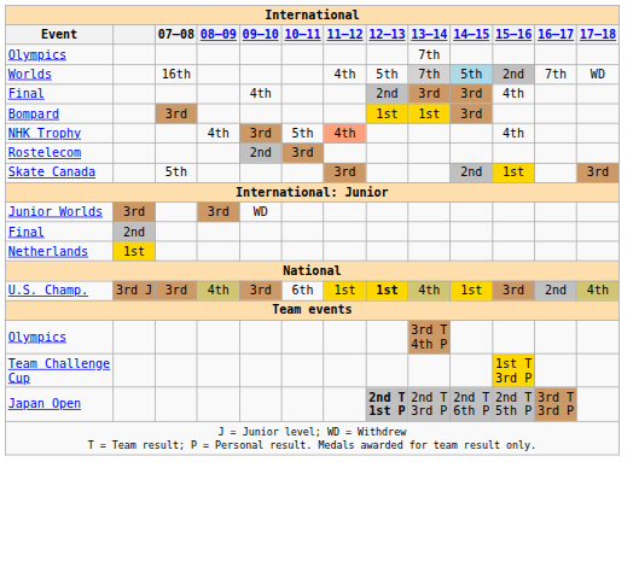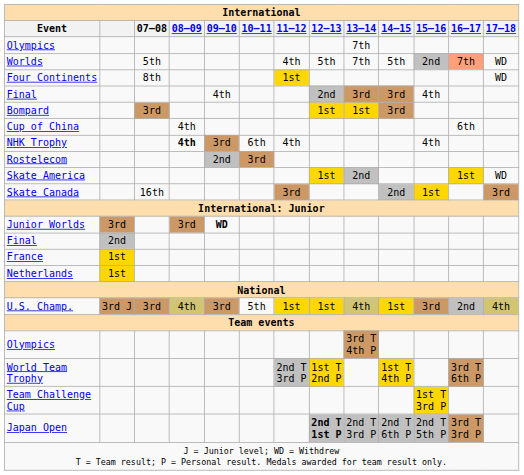Worlds | 07–08: 16th -> 5th
Worlds | 13–14: lightgrey background -> no background
Worlds | 14–15: lightblue background -> no background
Worlds | 16–17: no background -> lightsalmon background
+ row: Four Continents | 8th | 1st | WD
+ row: Cup of China | 4th | 6th
NHK Trophy | 08–09: normal -> bold
NHK Trophy | 10–11: 5th -> 6th
NHK Trophy | 11–12: lightsalmon background -> no background
+ row: Skate America | 1st | 2nd | 1st | WD
Skate Canada | 07–08: 5th -> 16th
Junior Worlds | 09–10: normal -> bold
+ row: France | 1st
U.S. Champ. | 10–11: 6th -> 5th
U.S. Champ. | 12–13: bold -> normal
+ row: World Team Trophy | 2nd T 3rd P | 1st T 2nd P | 1st T 4th P | 3rd T 6th P
